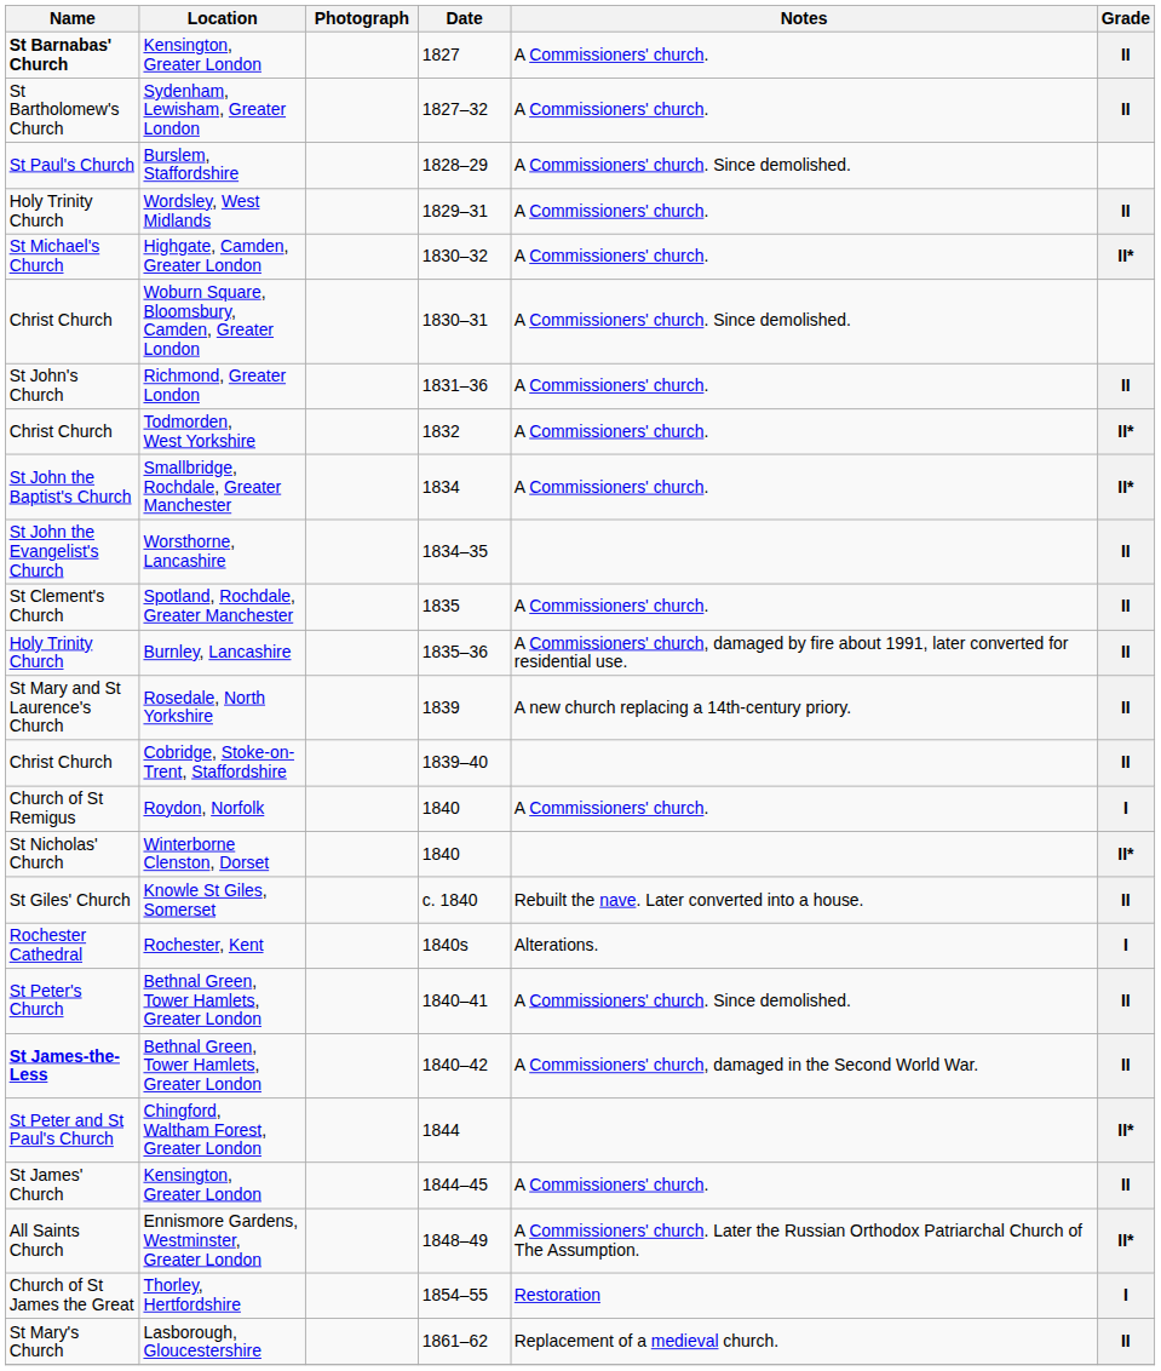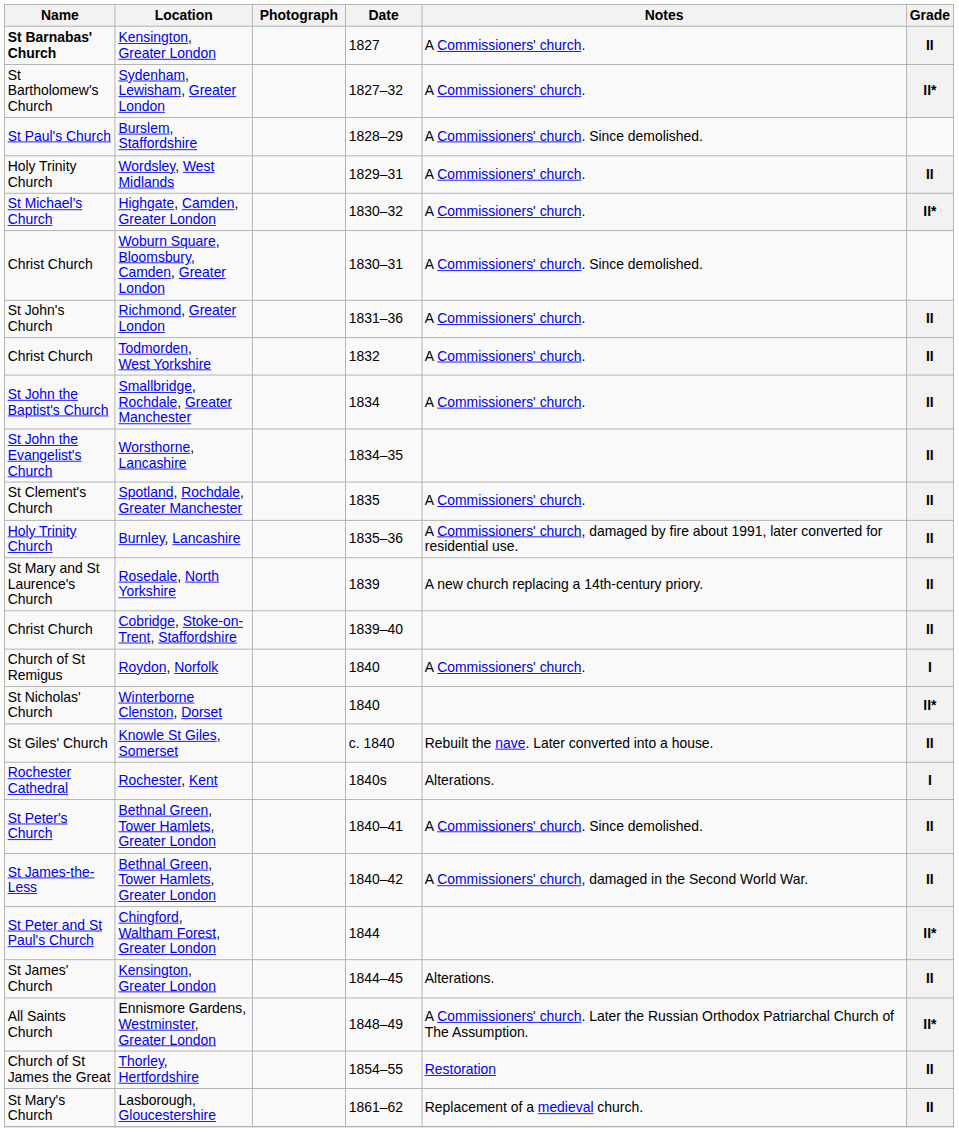Sydenham, Lewisham, Greater London | Grade: II -> II*
Todmorden, West Yorkshire | Grade: II* -> II
Smallbridge, Rochdale, Greater Manchester | Grade: II* -> II
Bethnal Green, Tower Hamlets, Greater London / 1840–42 | Name: bold -> normal
Kensington, Greater London / 1844–45 | Notes: A Commissioners' church. -> Alterations.
Thorley, Hertfordshire | Grade: I -> II
